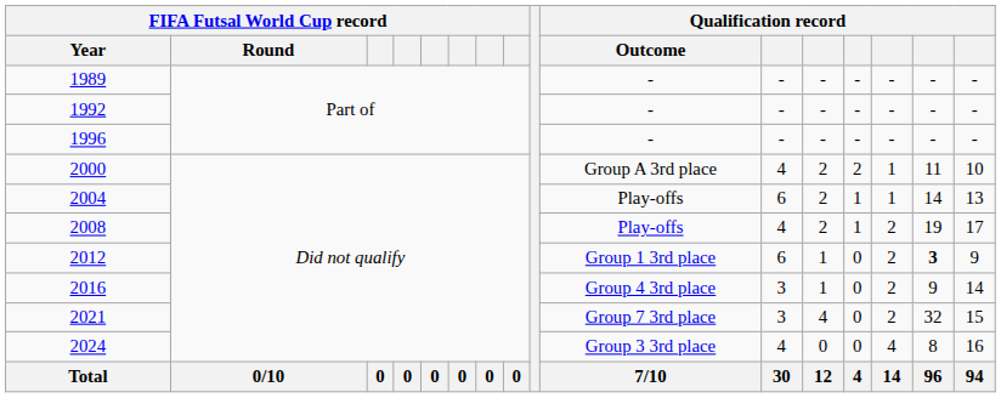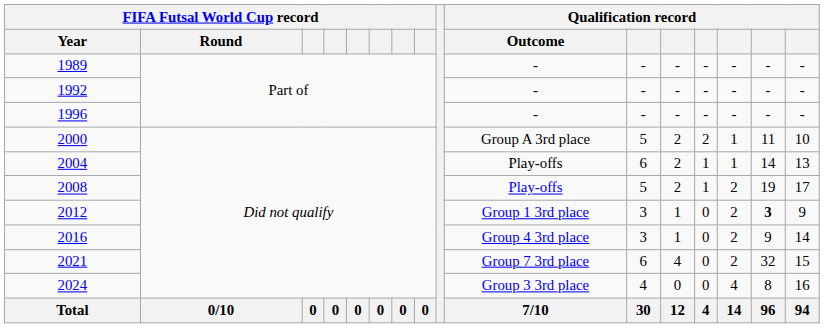2000 | column 11: 4 -> 5
2008 | column 11: 4 -> 5
2012 | column 11: 6 -> 3
2021 | column 11: 3 -> 6
